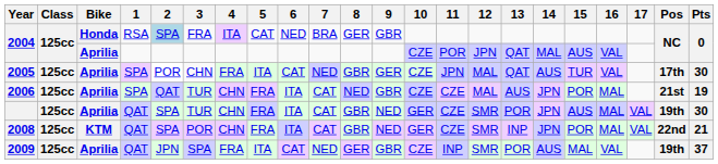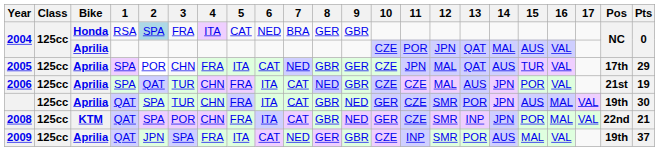2005 | Pts: 30 -> 29
2006 | 16: MAL -> VAL
